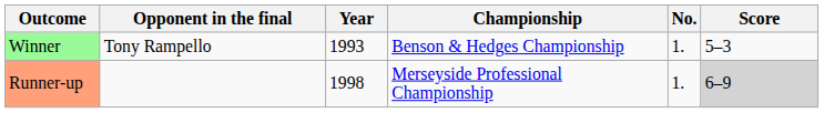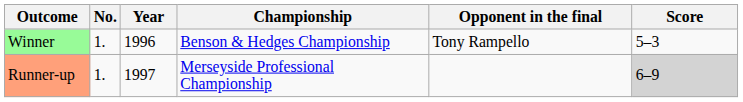columns swapped: No. <-> Opponent in the final
Winner | Year: 1993 -> 1996
Runner-up | Year: 1998 -> 1997
